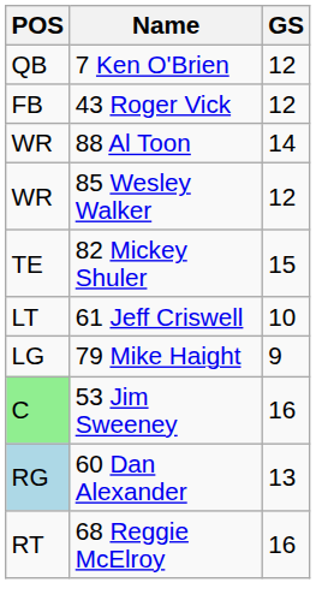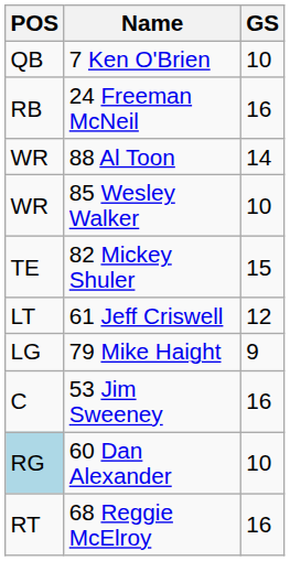7 Ken O'Brien | GS: 12 -> 10
+ row: RB | 24 Freeman McNeil | 16
- row: FB | 43 Roger Vick | 12
85 Wesley Walker | GS: 12 -> 10
61 Jeff Criswell | GS: 10 -> 12
53 Jim Sweeney | POS: lightgreen background -> no background
60 Dan Alexander | GS: 13 -> 10
